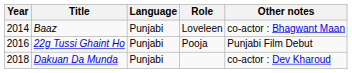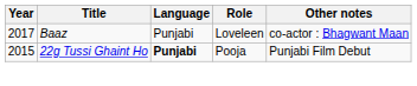Baaz | Year: 2014 -> 2017
22g Tussi Ghaint Ho | Year: 2016 -> 2015
22g Tussi Ghaint Ho | Language: normal -> bold
- row: 2018 | Dakuan Da Munda | Punjabi | co-actor : Dev Kharoud
